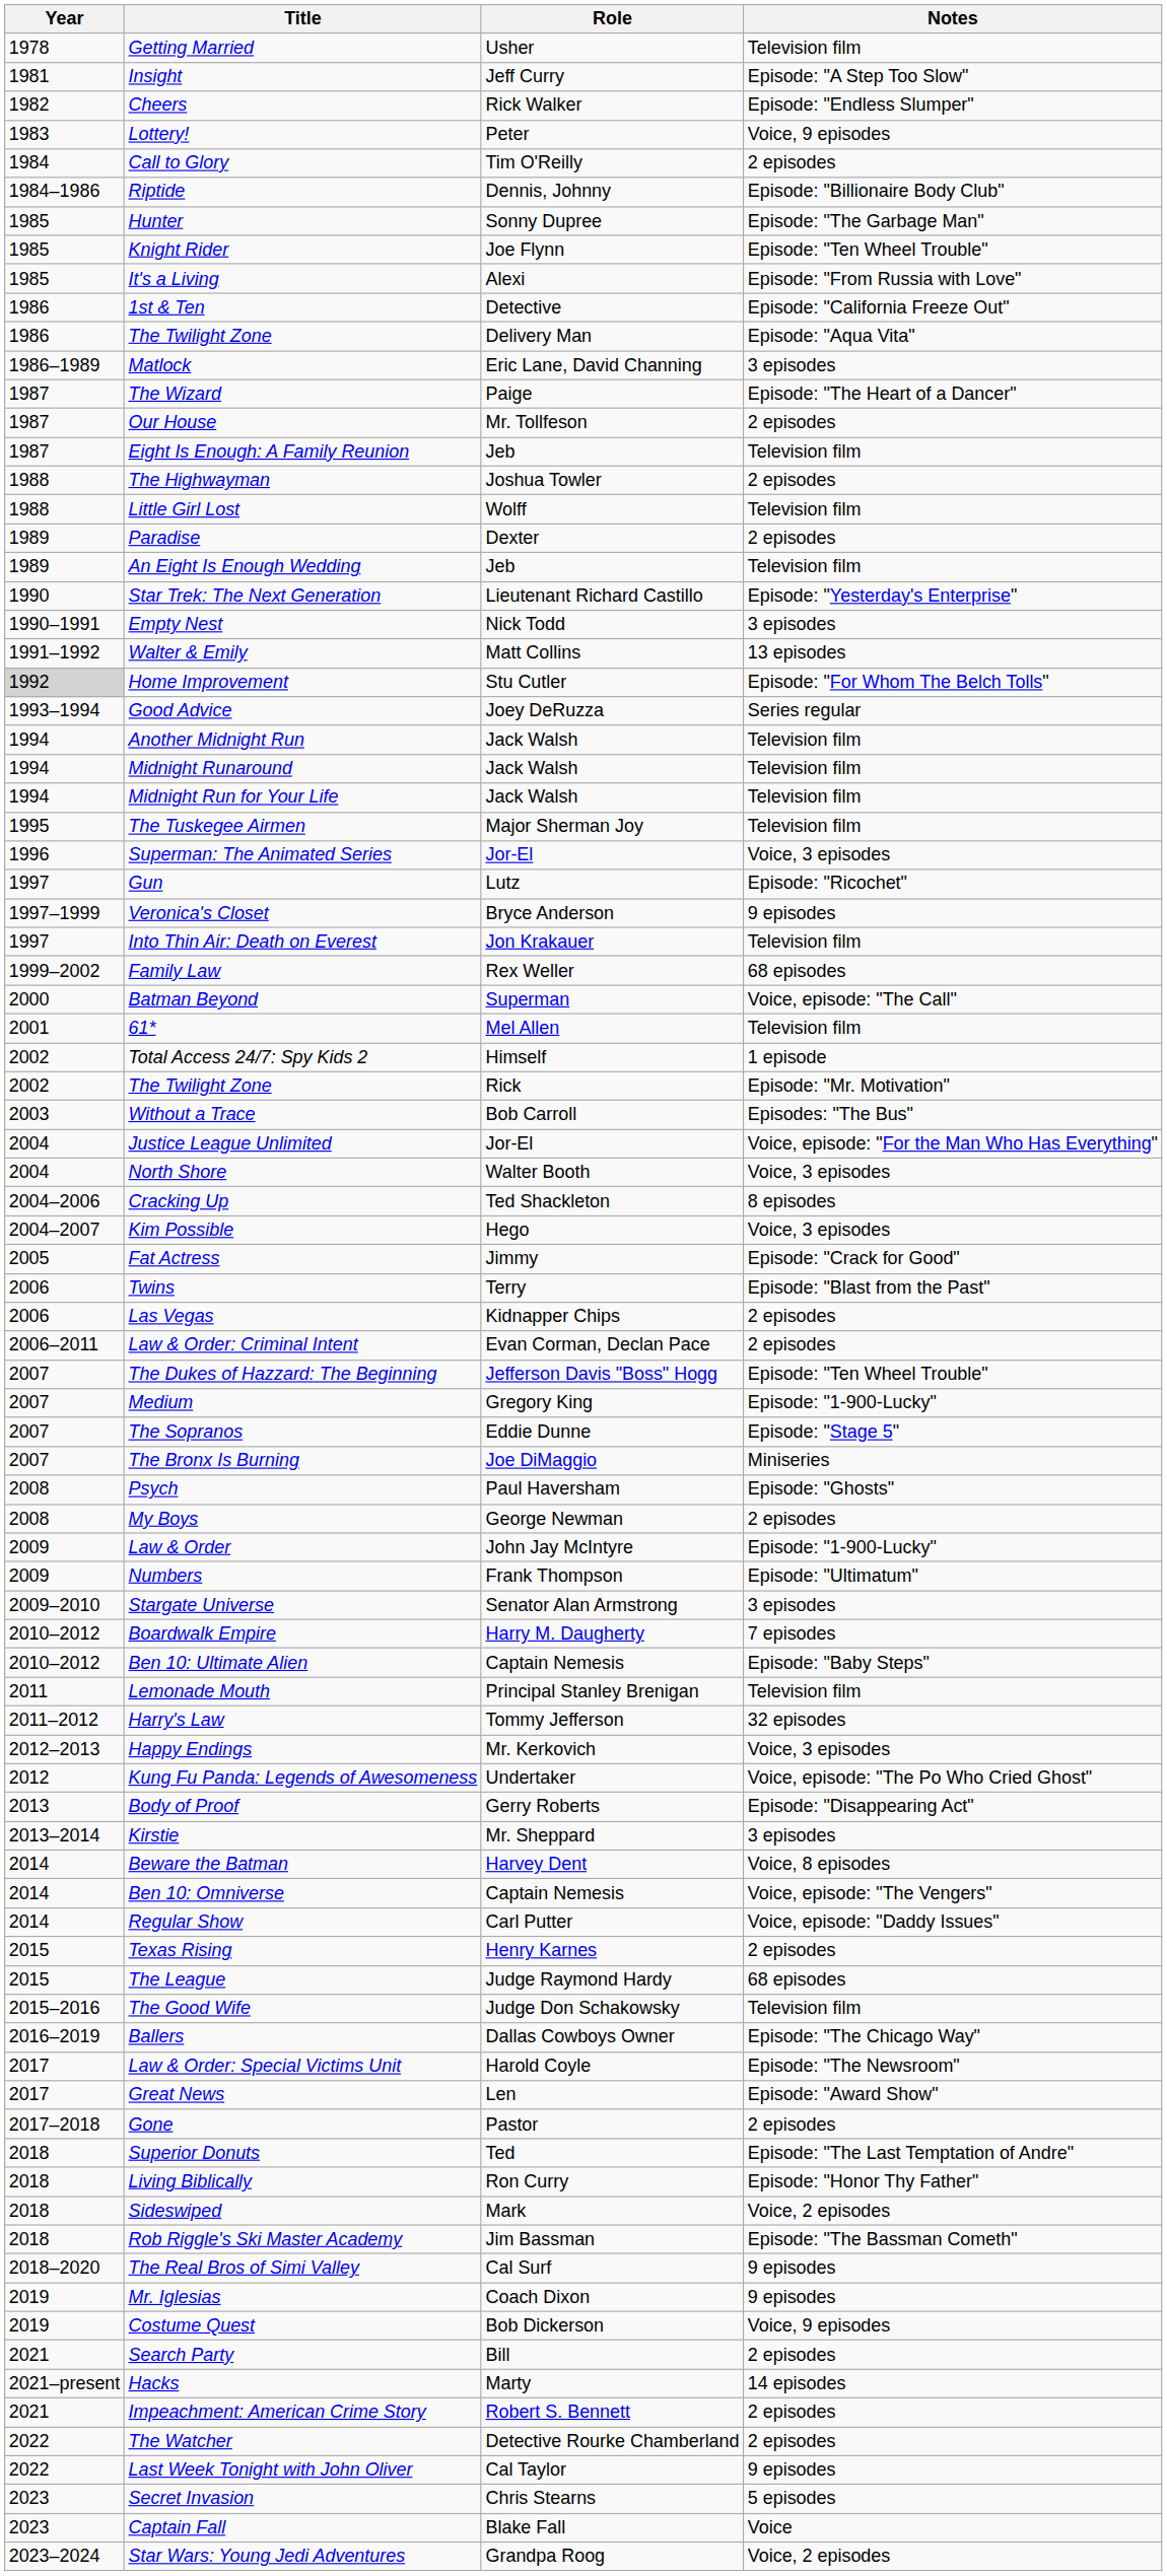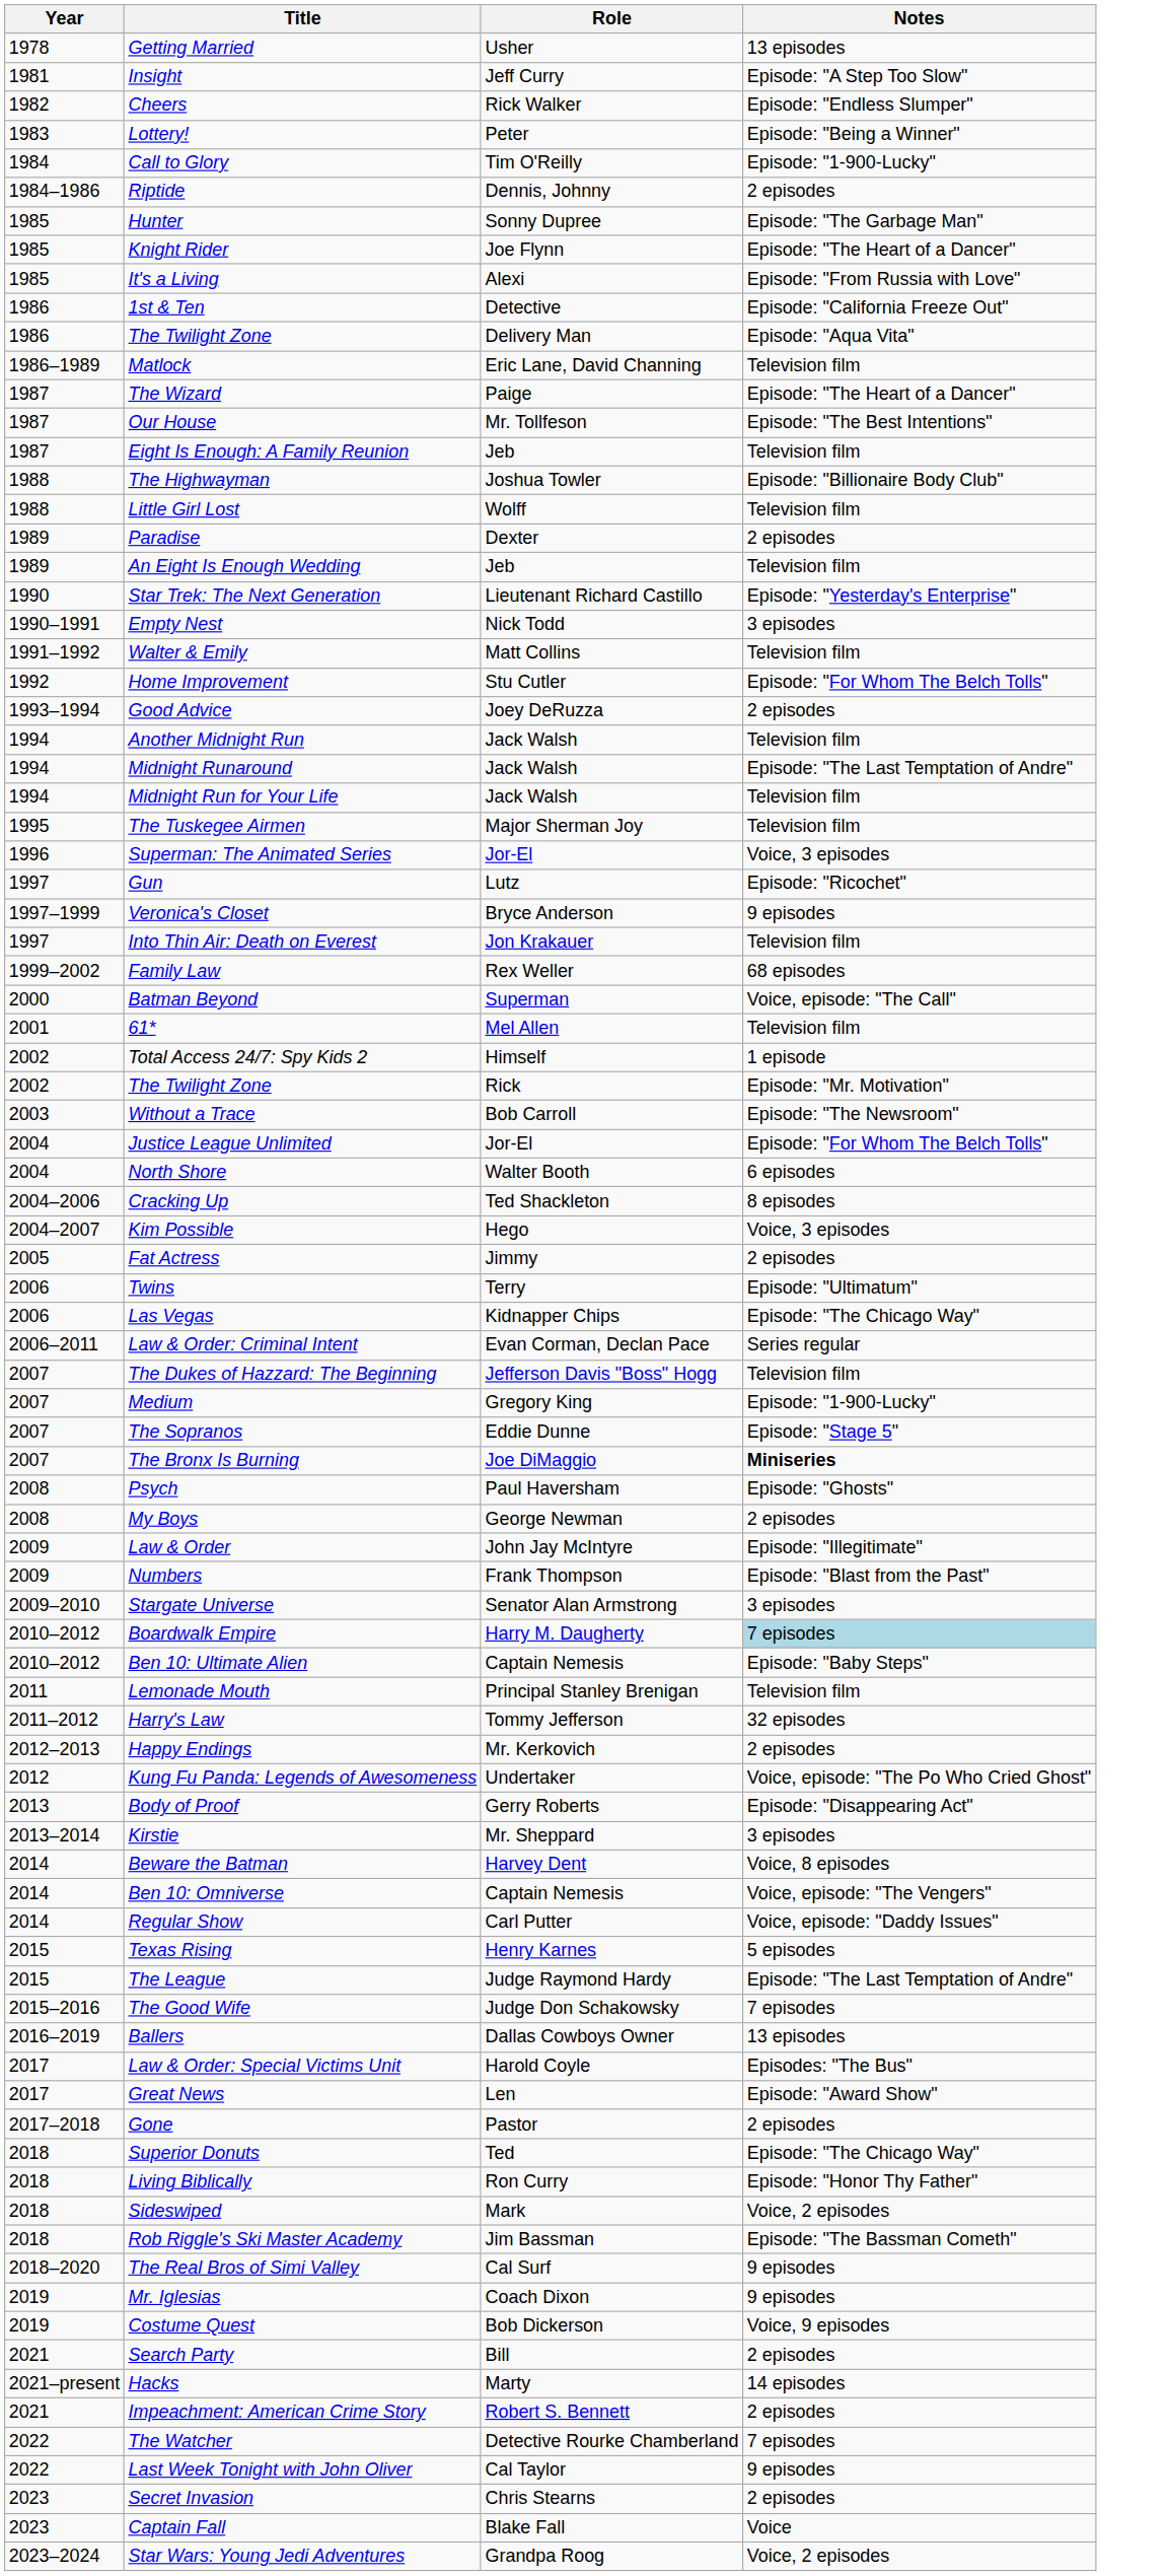Getting Married | Notes: Television film -> 13 episodes
Lottery! | Notes: Voice, 9 episodes -> Episode: "Being a Winner"
Call to Glory | Notes: 2 episodes -> Episode: "1-900-Lucky"
Riptide | Notes: Episode: "Billionaire Body Club" -> 2 episodes
Knight Rider | Notes: Episode: "Ten Wheel Trouble" -> Episode: "The Heart of a Dancer"
Matlock | Notes: 3 episodes -> Television film
Our House | Notes: 2 episodes -> Episode: "The Best Intentions"
The Highwayman | Notes: 2 episodes -> Episode: "Billionaire Body Club"
Walter & Emily | Notes: 13 episodes -> Television film
Home Improvement | Year: lightgrey background -> no background
Good Advice | Notes: Series regular -> 2 episodes
Midnight Runaround | Notes: Television film -> Episode: "The Last Temptation of Andre"
Without a Trace | Notes: Episodes: "The Bus" -> Episode: "The Newsroom"
Justice League Unlimited | Notes: Voice, episode: "For the Man Who Has Everything" -> Episode: "For Whom The Belch Tolls"
North Shore | Notes: Voice, 3 episodes -> 6 episodes
Fat Actress | Notes: Episode: "Crack for Good" -> 2 episodes
Twins | Notes: Episode: "Blast from the Past" -> Episode: "Ultimatum"
Las Vegas | Notes: 2 episodes -> Episode: "The Chicago Way"
Law & Order: Criminal Intent | Notes: 2 episodes -> Series regular
The Dukes of Hazzard: The Beginning | Notes: Episode: "Ten Wheel Trouble" -> Television film
The Bronx Is Burning | Notes: normal -> bold
Law & Order | Notes: Episode: "1-900-Lucky" -> Episode: "Illegitimate"
Numbers | Notes: Episode: "Ultimatum" -> Episode: "Blast from the Past"
Boardwalk Empire | Notes: no background -> lightblue background
Happy Endings | Notes: Voice, 3 episodes -> 2 episodes
Texas Rising | Notes: 2 episodes -> 5 episodes
The League | Notes: 68 episodes -> Episode: "The Last Temptation of Andre"
The Good Wife | Notes: Television film -> 7 episodes
Ballers | Notes: Episode: "The Chicago Way" -> 13 episodes
Law & Order: Special Victims Unit | Notes: Episode: "The Newsroom" -> Episodes: "The Bus"
Superior Donuts | Notes: Episode: "The Last Temptation of Andre" -> Episode: "The Chicago Way"
The Watcher | Notes: 2 episodes -> 7 episodes
Secret Invasion | Notes: 5 episodes -> 2 episodes
